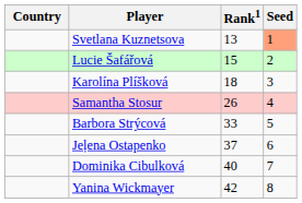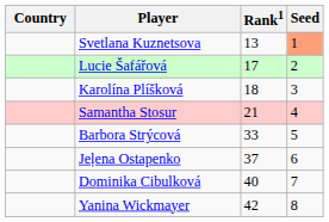Lucie Šafářová | Rank1: 15 -> 17
Samantha Stosur | Rank1: 26 -> 21
